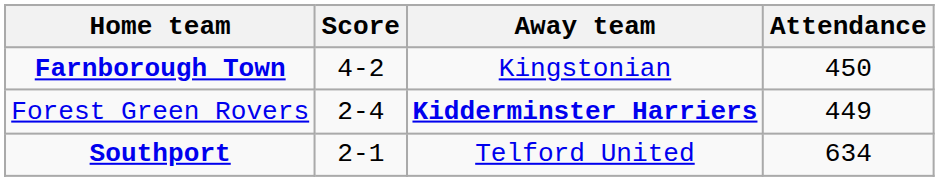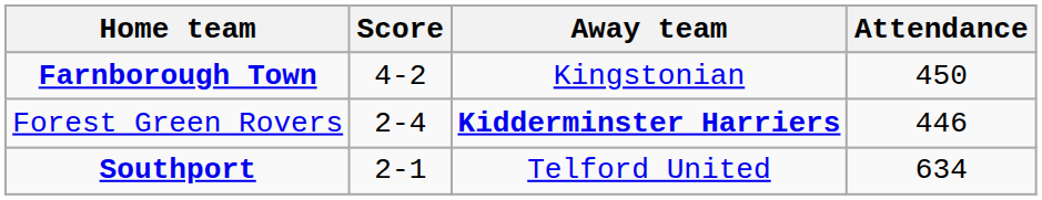Forest Green Rovers | Attendance: 449 -> 446
